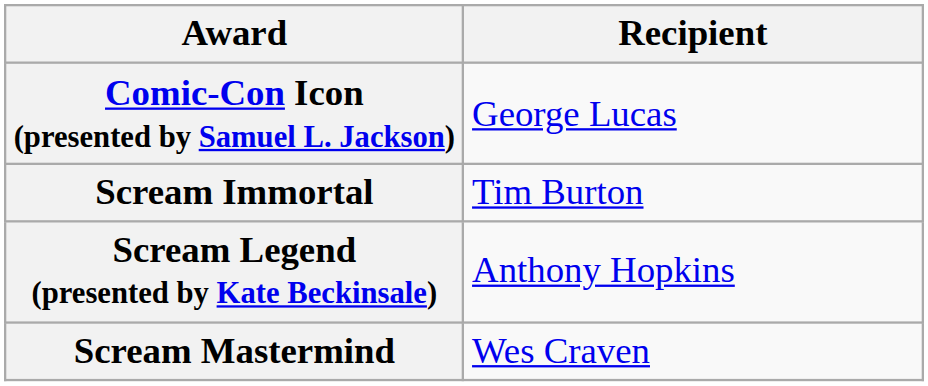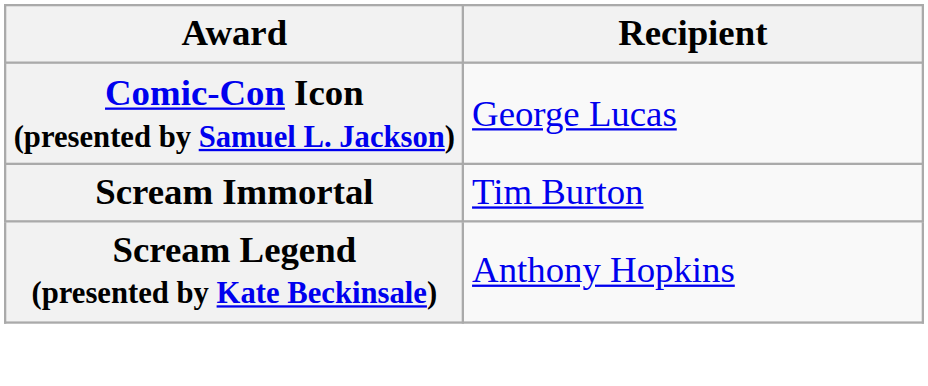- row: Scream Mastermind | Wes Craven
